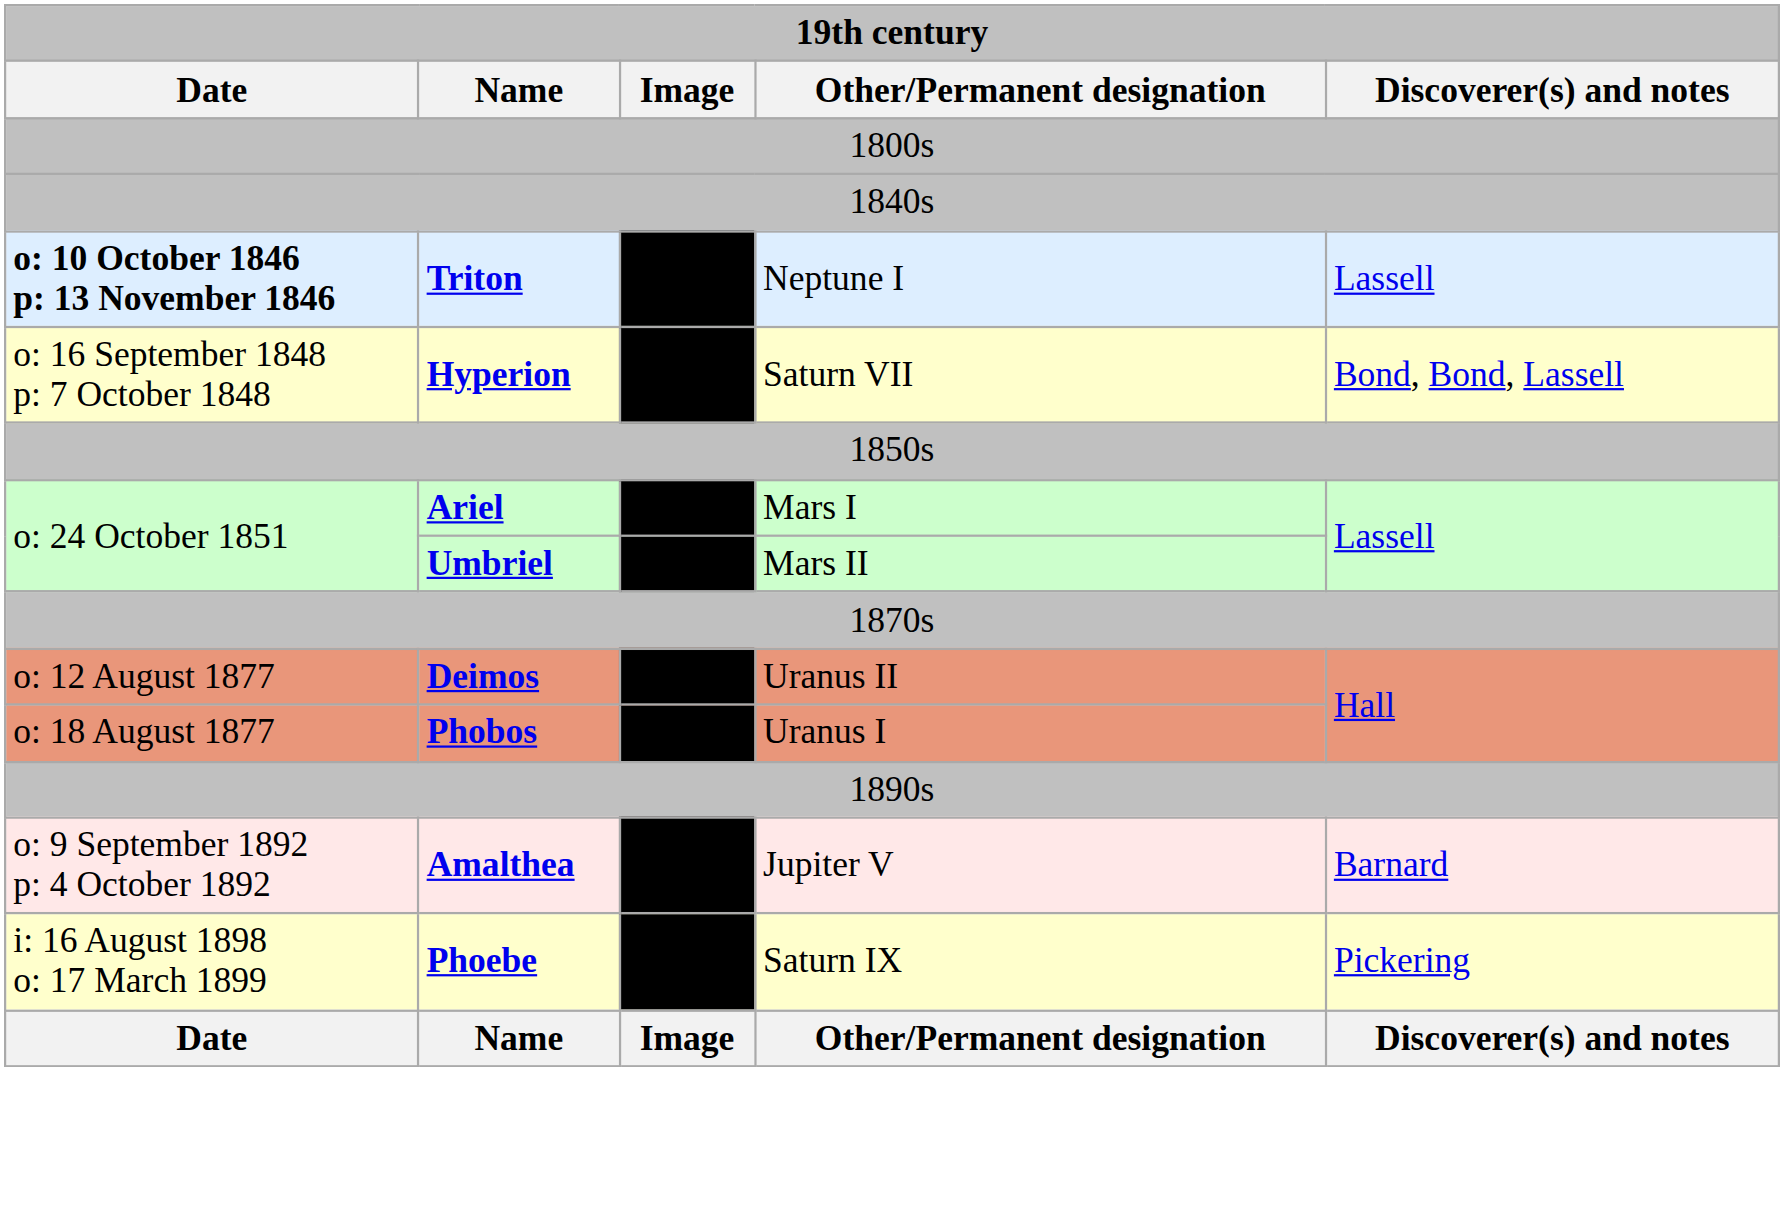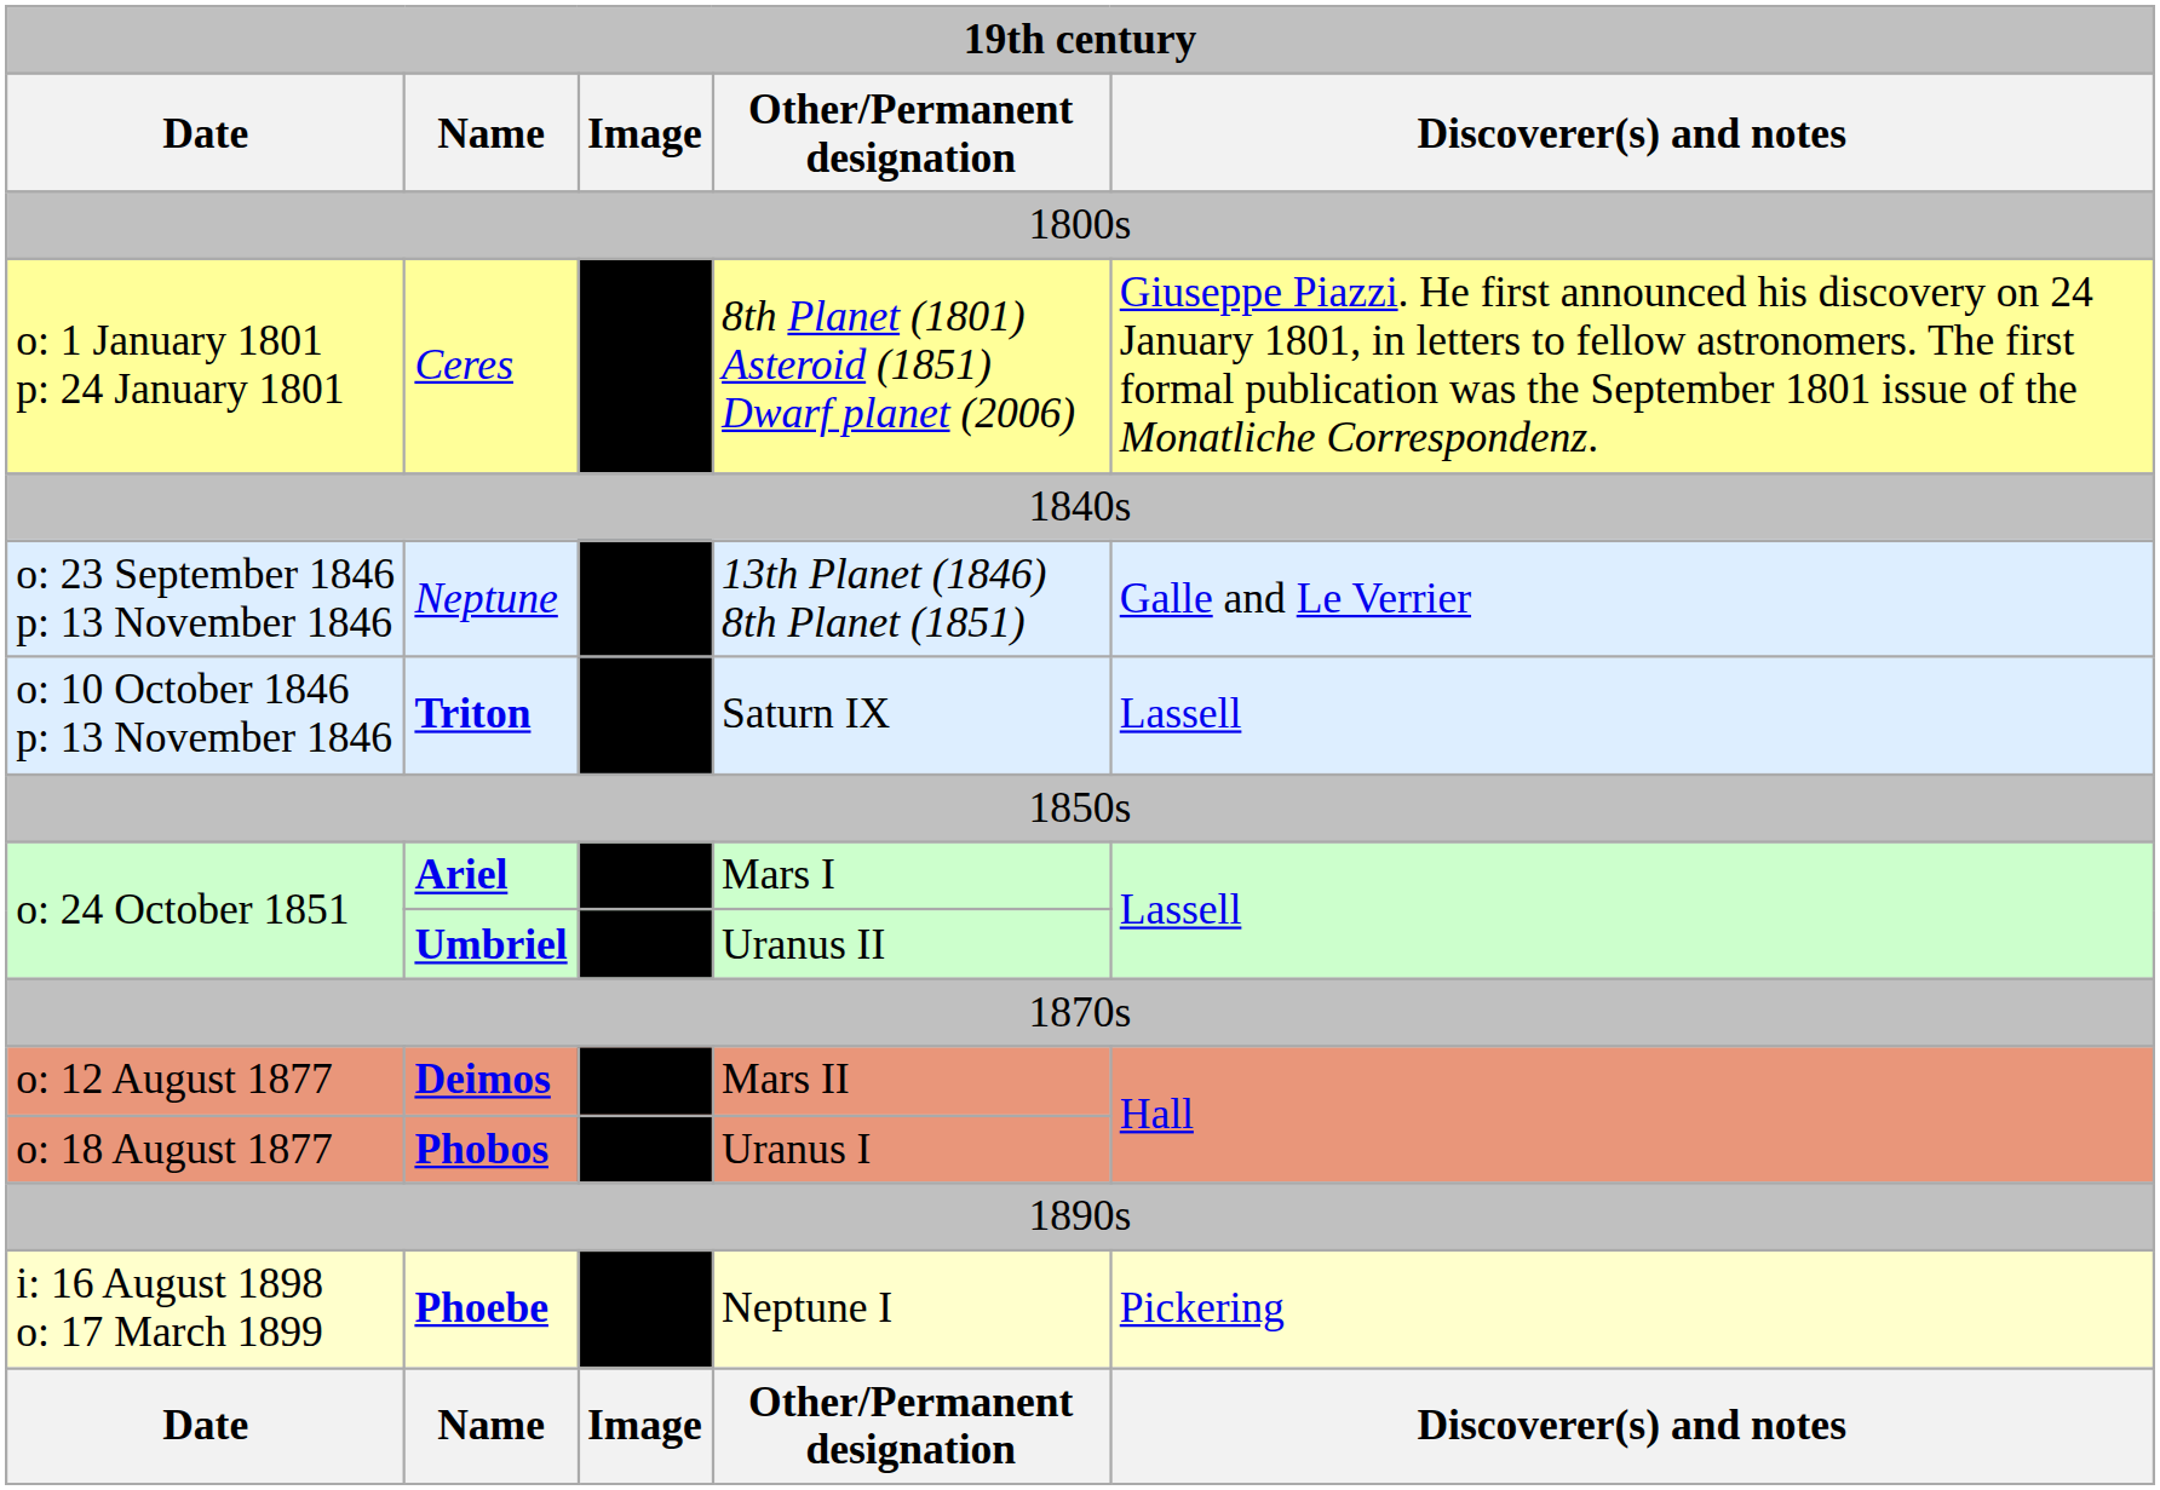+ row: o: 1 January 1801 p: 24 January 1801 | Ceres | 8th Planet (1801) Asteroid (1851) Dwarf planet (2006) | Giuseppe Piazzi. He first announced his discovery on 24 January 1801, in letters to fellow astronomers. The first formal publication was the September 1801 issue of the Monatliche Correspondenz.
+ row: o: 23 September 1846 p: 13 November 1846 | Neptune | 13th Planet (1846) 8th Planet (1851) | Galle and Le Verrier
Triton | Date: bold -> normal
Triton | Other/Permanent designation: Neptune I -> Saturn IX
- row: o: 16 September 1848 p: 7 October 1848 | Hyperion | Saturn VII | Bond, Bond, Lassell
Umbriel | Other/Permanent designation: Mars II -> Uranus II
Deimos | Other/Permanent designation: Uranus II -> Mars II
- row: o: 9 September 1892 p: 4 October 1892 | Amalthea | Jupiter V | Barnard
Phoebe | Other/Permanent designation: Saturn IX -> Neptune I
